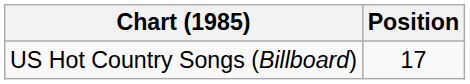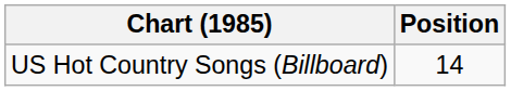US Hot Country Songs (Billboard) | Position: 17 -> 14
